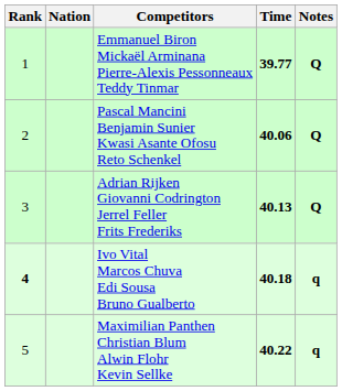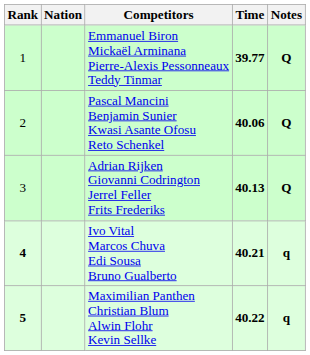Ivo Vital Marcos Chuva Edi Sousa Bruno Gualberto | Time: 40.18 -> 40.21
Maximilian Panthen Christian Blum Alwin Flohr Kevin Sellke | Rank: normal -> bold
